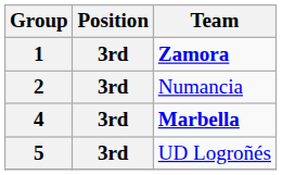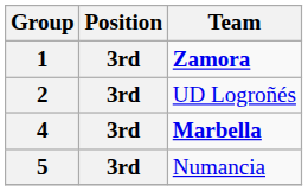2 | Team: Numancia -> UD Logroñés
5 | Team: UD Logroñés -> Numancia
